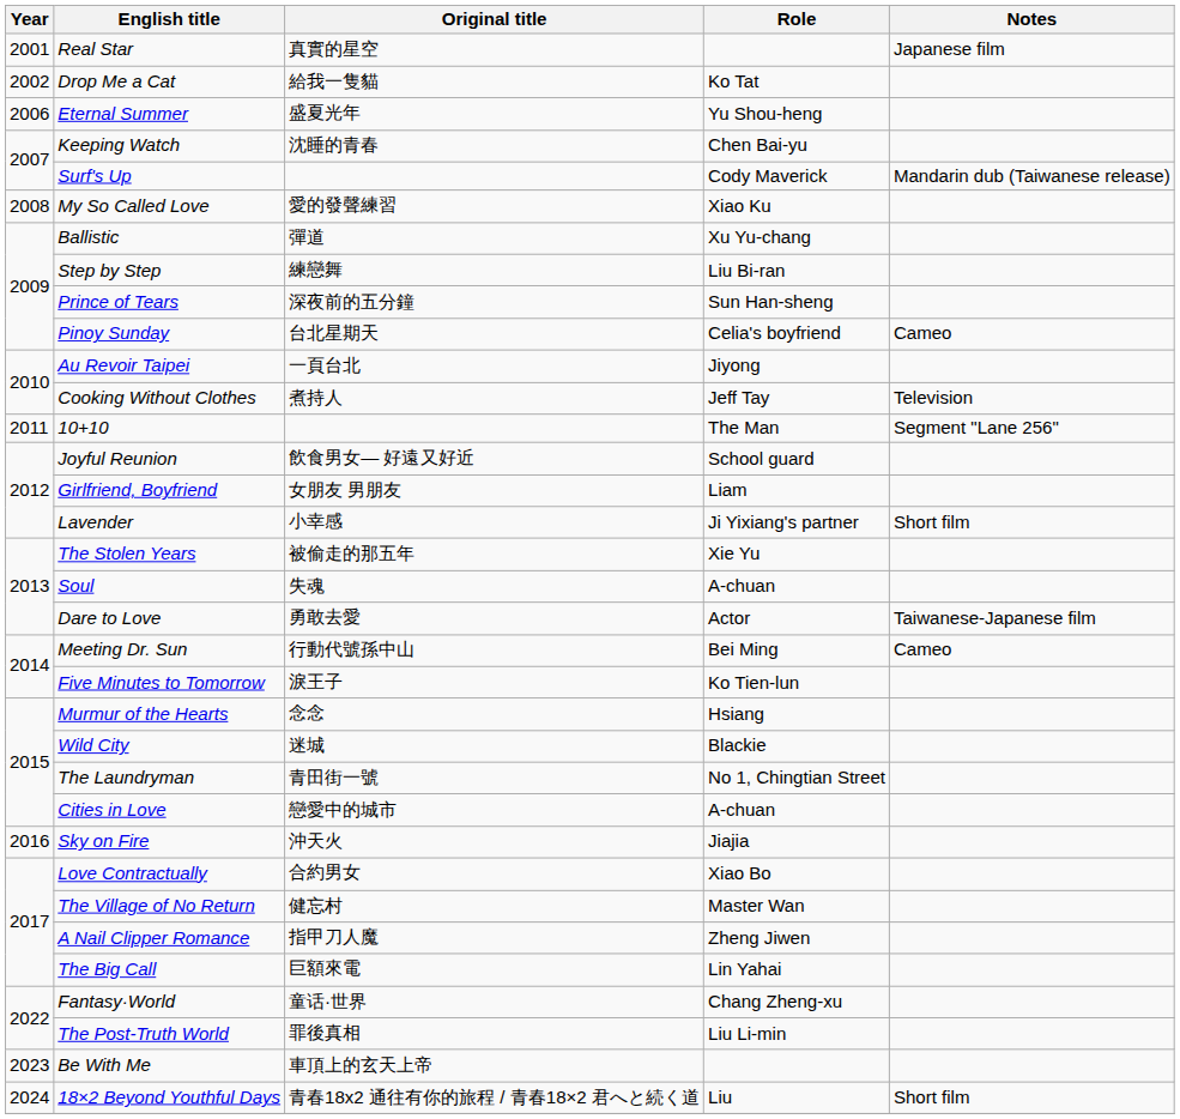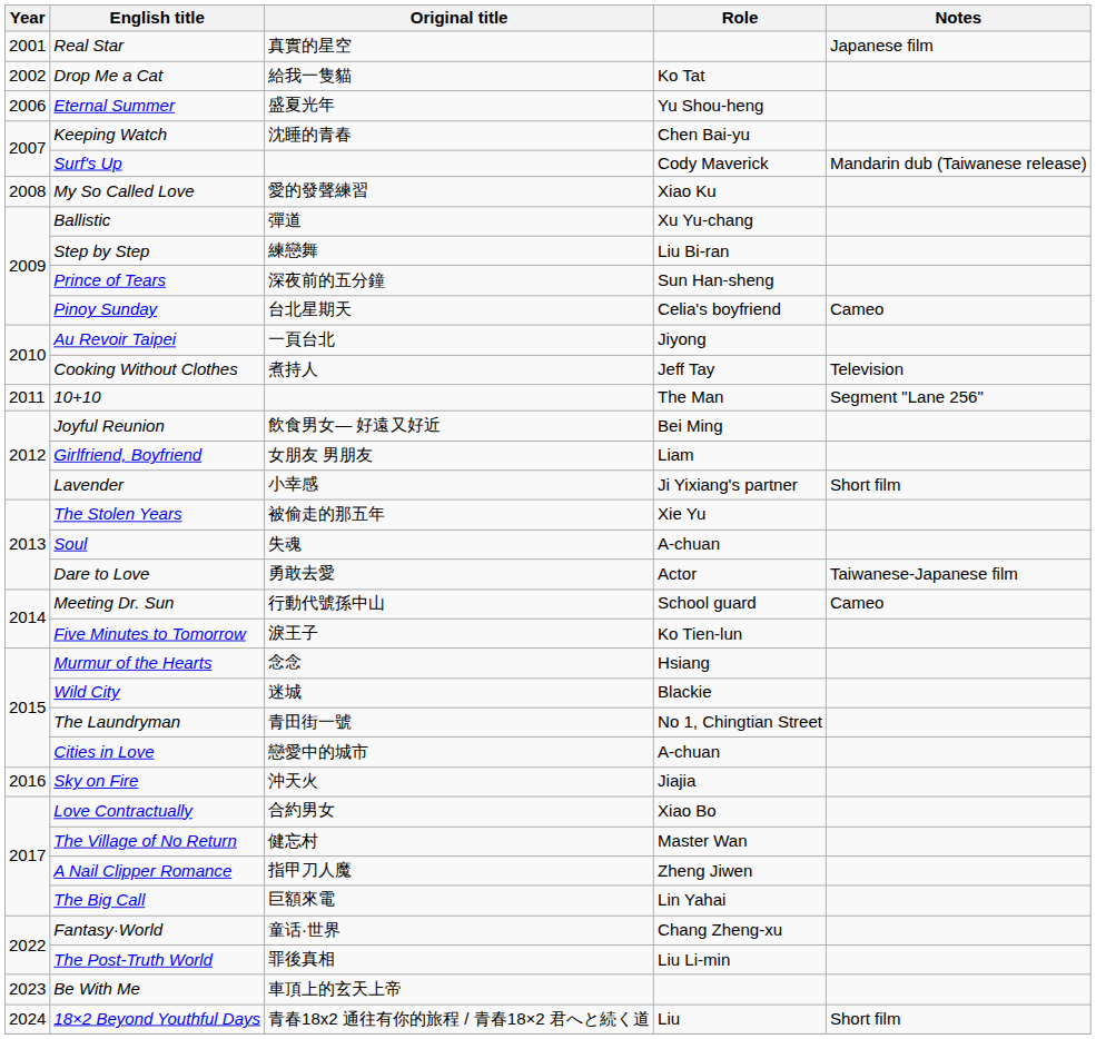Joyful Reunion | Role: School guard -> Bei Ming
Meeting Dr. Sun | Role: Bei Ming -> School guard
